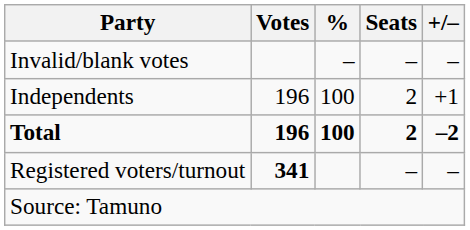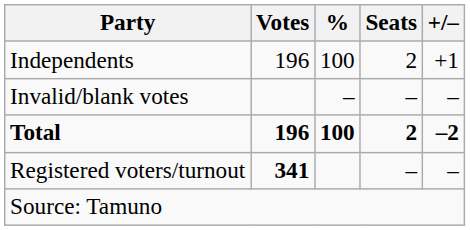rows swapped: Independents <-> Invalid/blank votes
